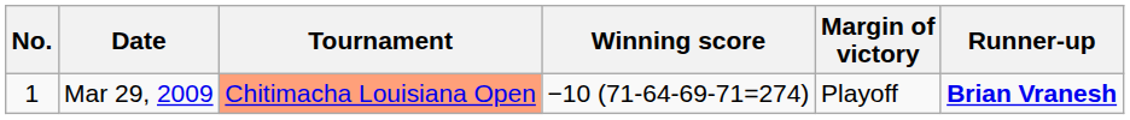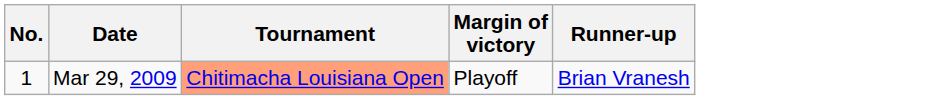- column: Winning score | −10 (71-64-69-71=274)
Mar 29, 2009 | Runner-up: bold -> normal
